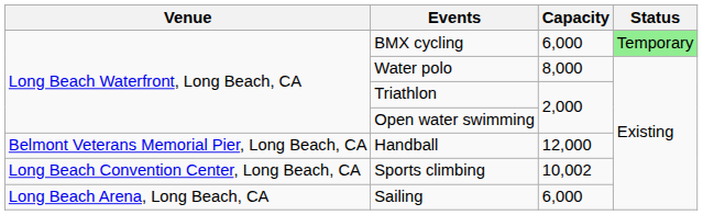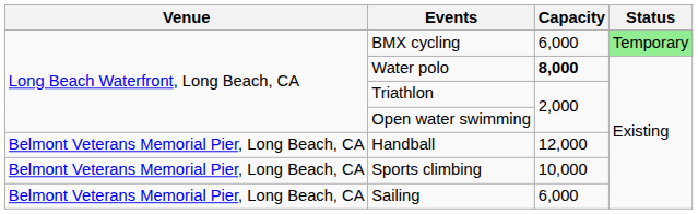Water polo | Capacity: normal -> bold
Sports climbing | Venue: Long Beach Convention Center, Long Beach, CA -> Belmont Veterans Memorial Pier, Long Beach, CA
Sports climbing | Capacity: 10,002 -> 10,000
Sailing | Venue: Long Beach Arena, Long Beach, CA -> Belmont Veterans Memorial Pier, Long Beach, CA
